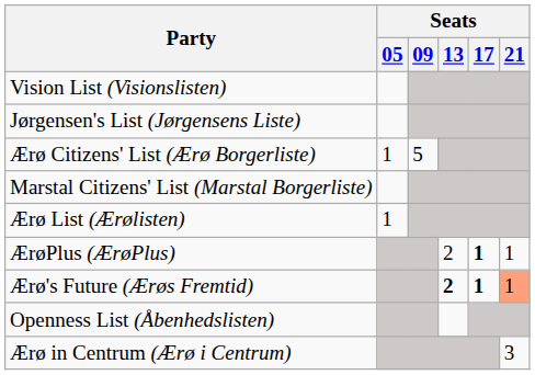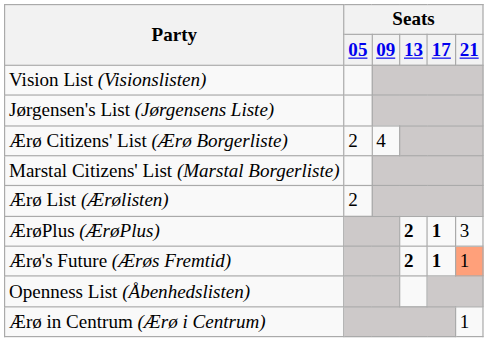Ærø Citizens' List (Ærø Borgerliste) | Seats / 05: 1 -> 2
Ærø Citizens' List (Ærø Borgerliste) | Seats / 09: 5 -> 4
Ærø List (Ærølisten) | Seats / 05: 1 -> 2
ÆrøPlus (ÆrøPlus) | Seats / 13: normal -> bold
ÆrøPlus (ÆrøPlus) | Seats / 21: 1 -> 3
Ærø in Centrum (Ærø i Centrum) | Seats / 21: 3 -> 1
